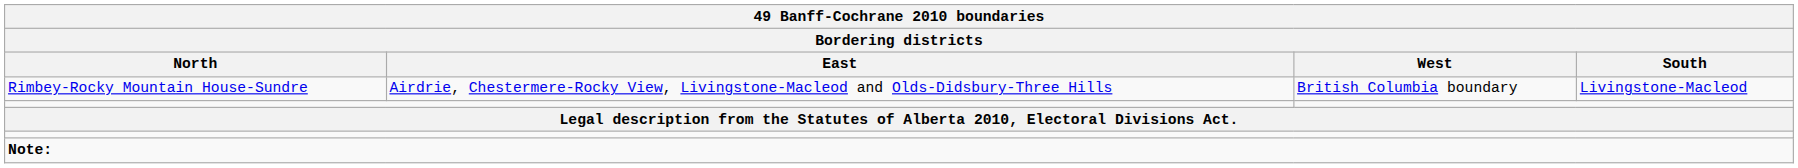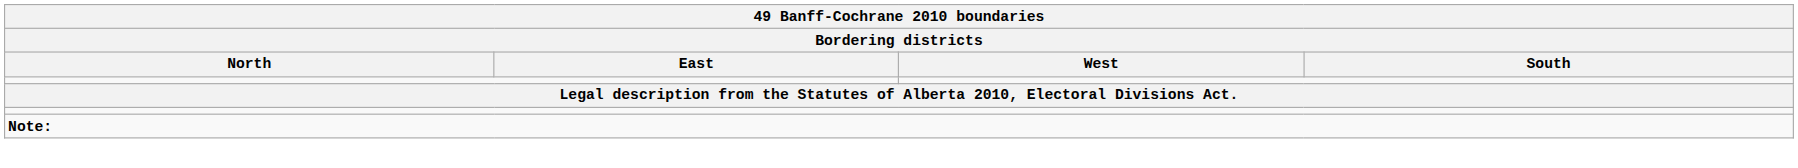- row: Rimbey-Rocky Mountain House-Sundre | Airdrie, Chestermere-Rocky View, Livingstone-Macleod and Olds-Didsbury-Three Hills | British Columbia boundary | Livingstone-Macleod
